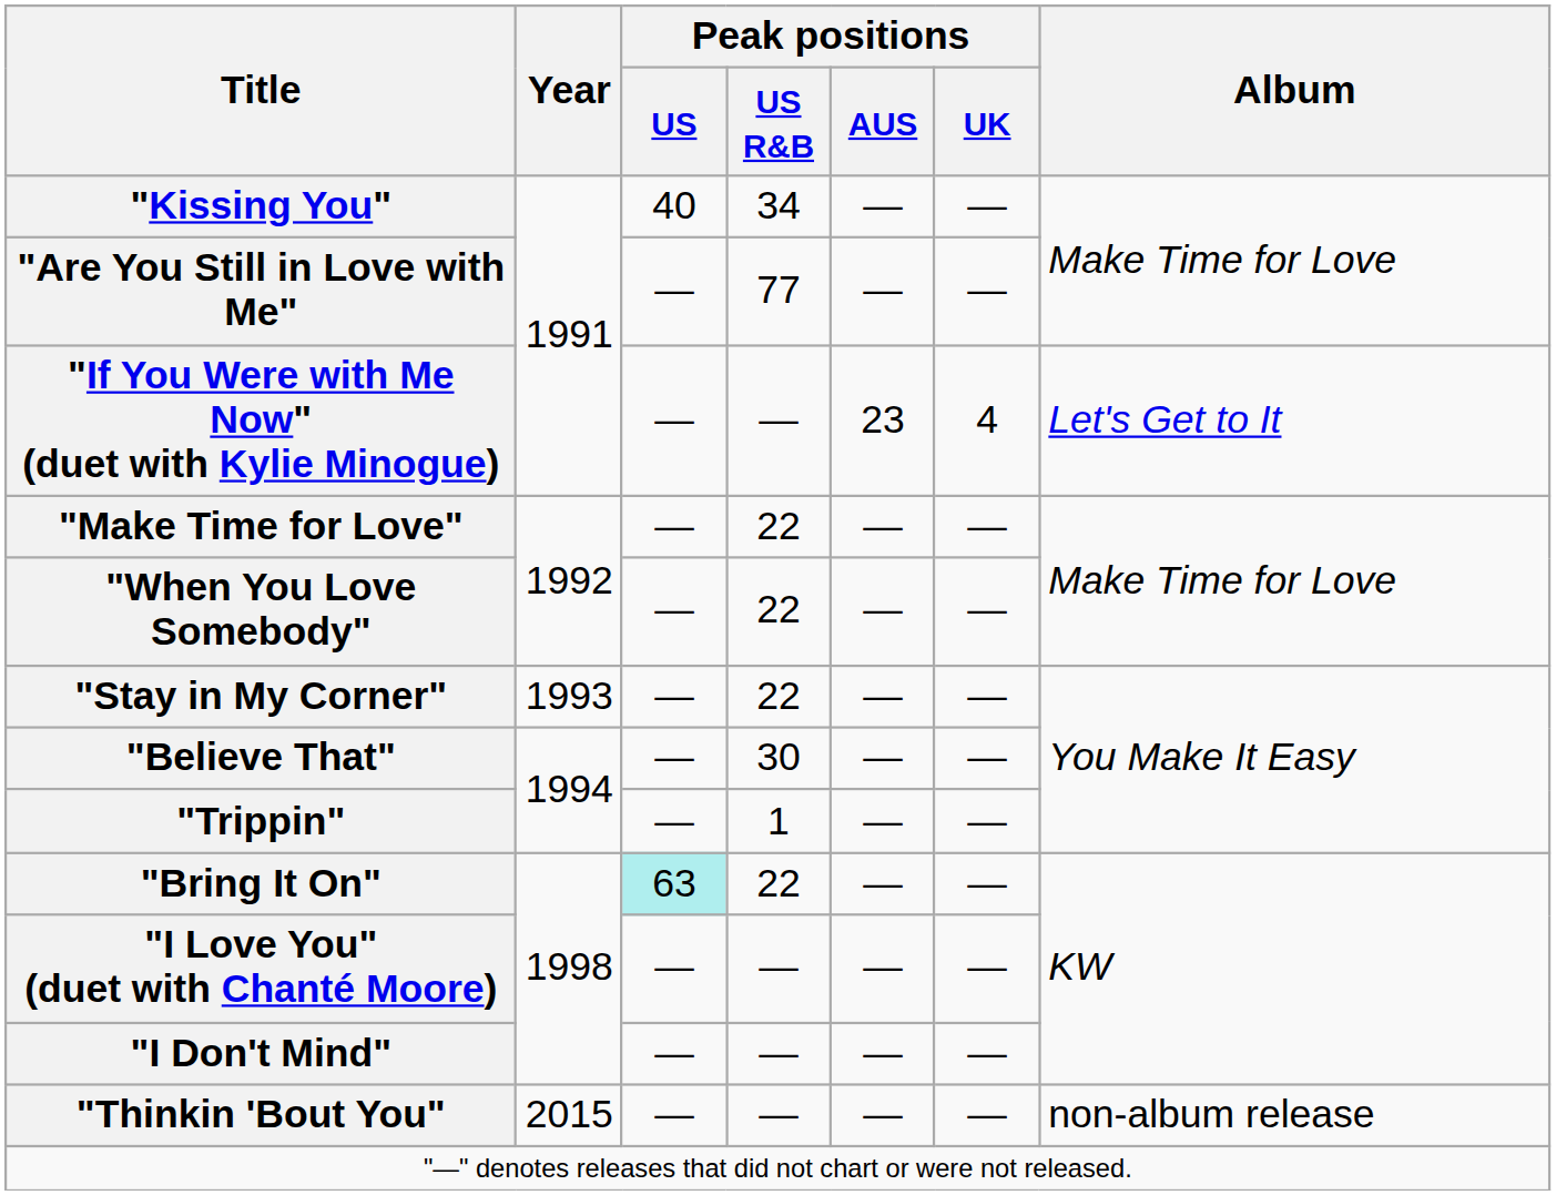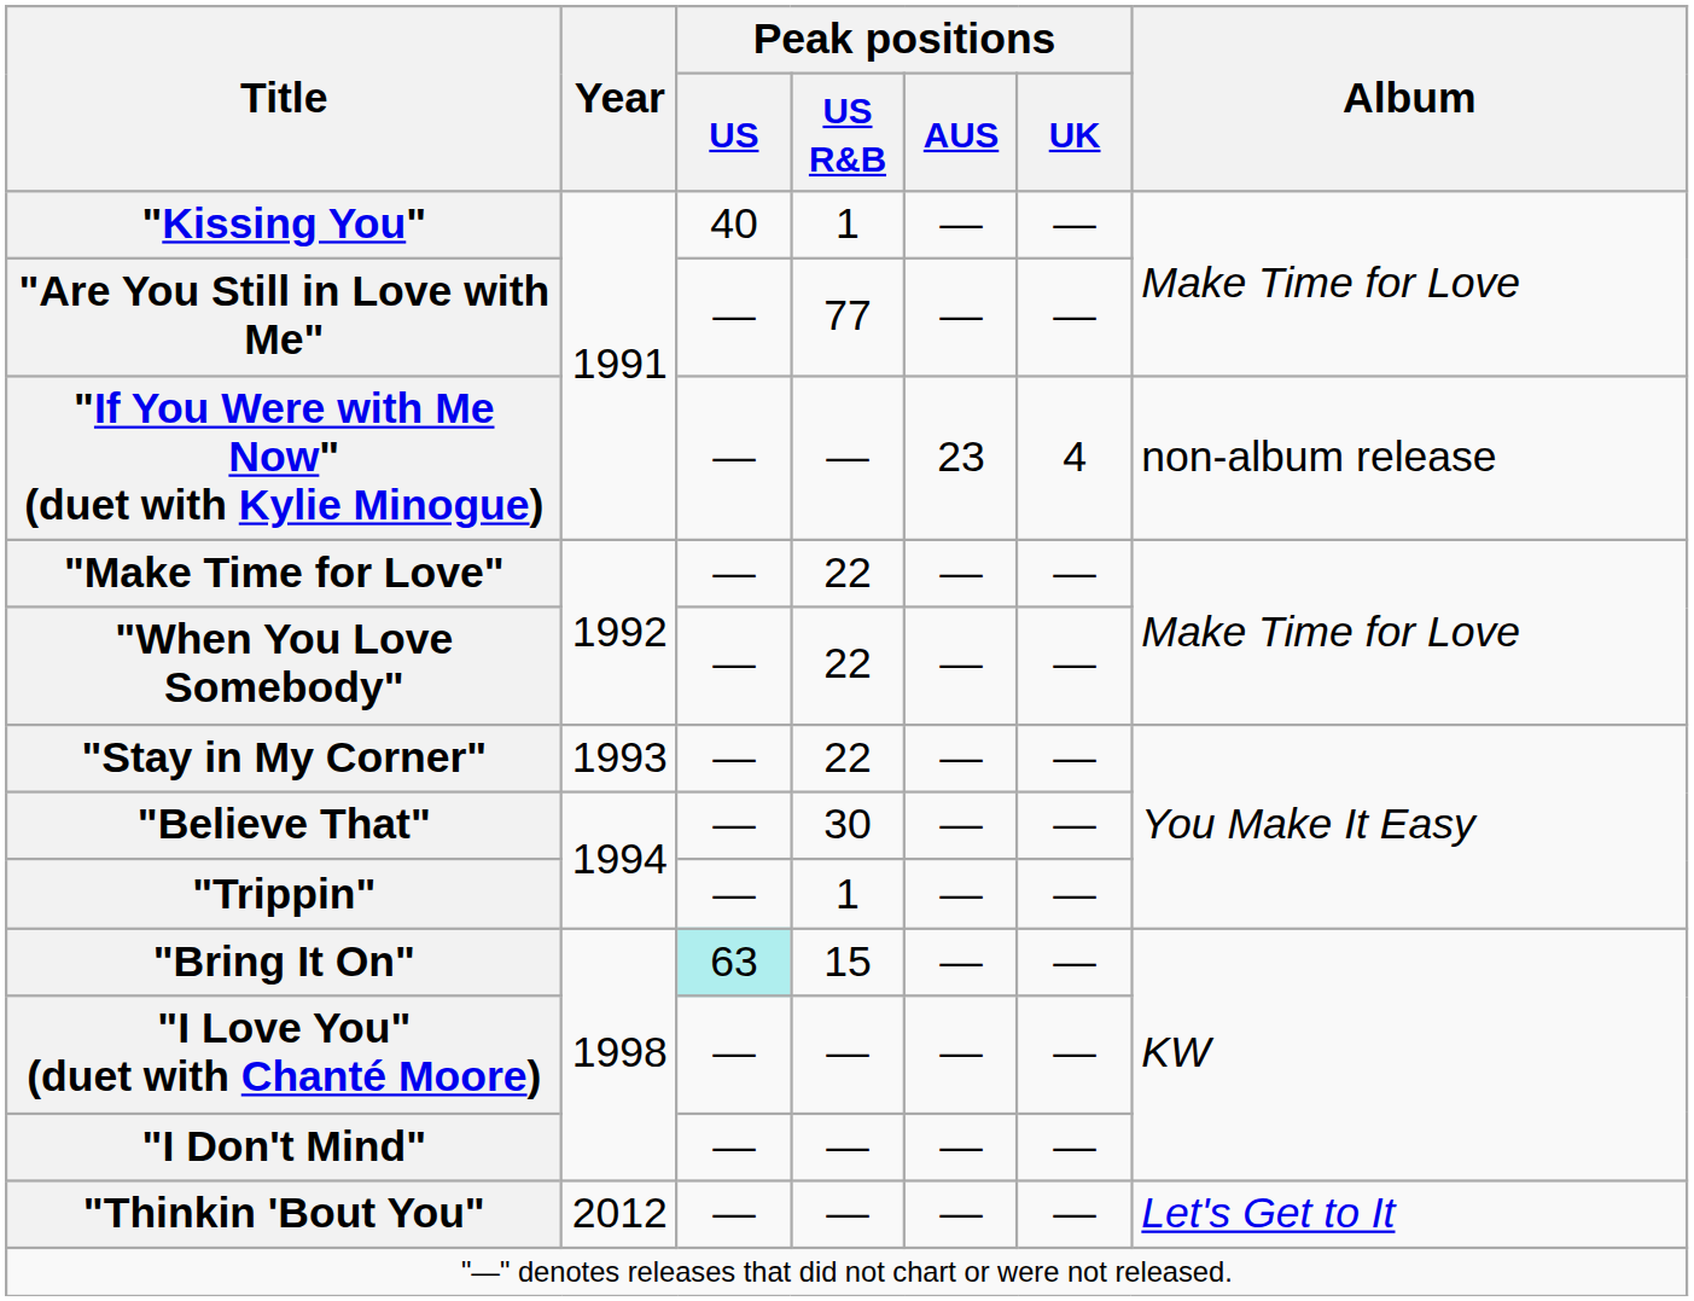"Kissing You" | Peak positions / US R&B: 34 -> 1
"If You Were with Me Now" (duet with Kylie Minogue) | Album: Let's Get to It -> non-album release
"Bring It On" | Peak positions / US R&B: 22 -> 15
"Thinkin 'Bout You" | Year: 2015 -> 2012
"Thinkin 'Bout You" | Album: non-album release -> Let's Get to It
